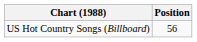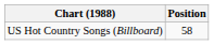US Hot Country Songs (Billboard) | Position: 56 -> 58
